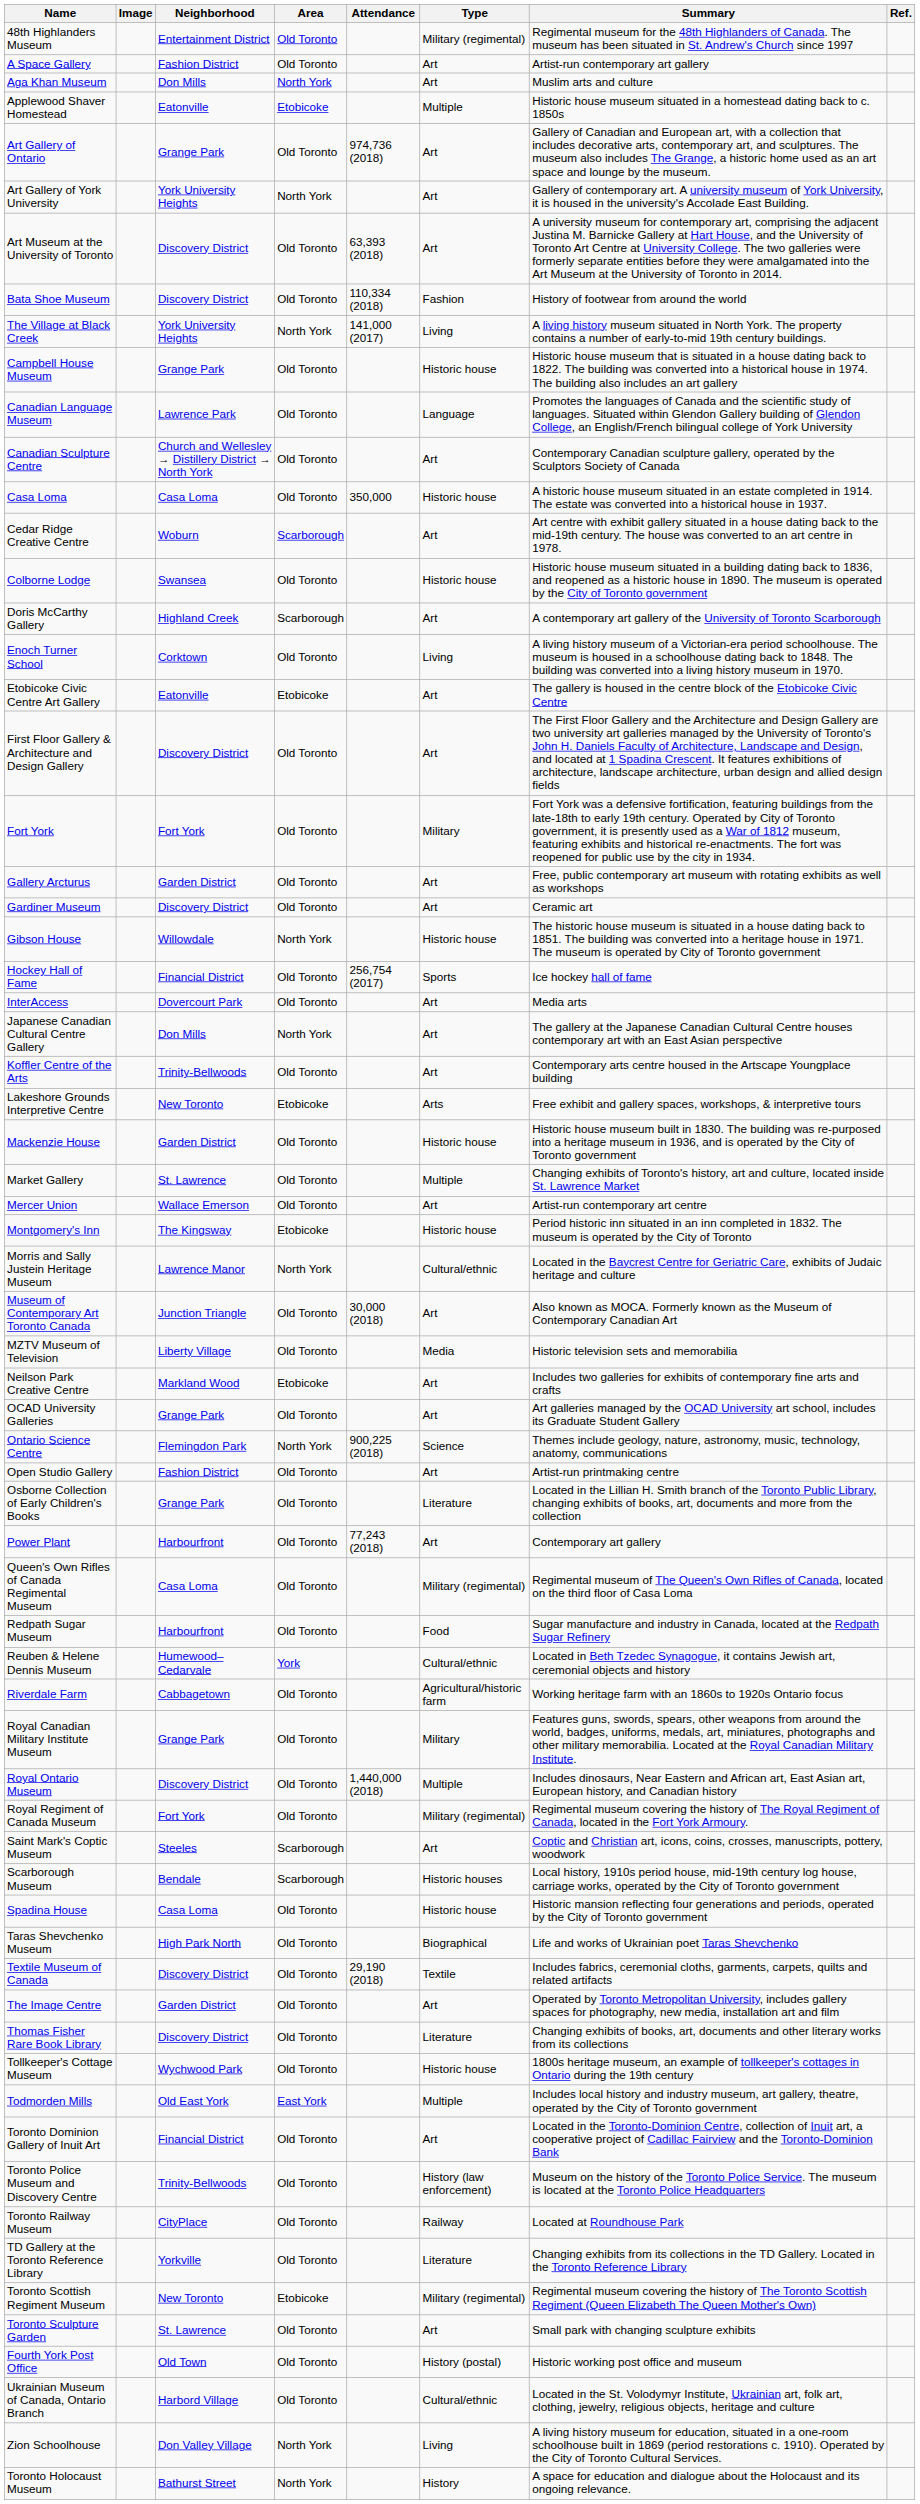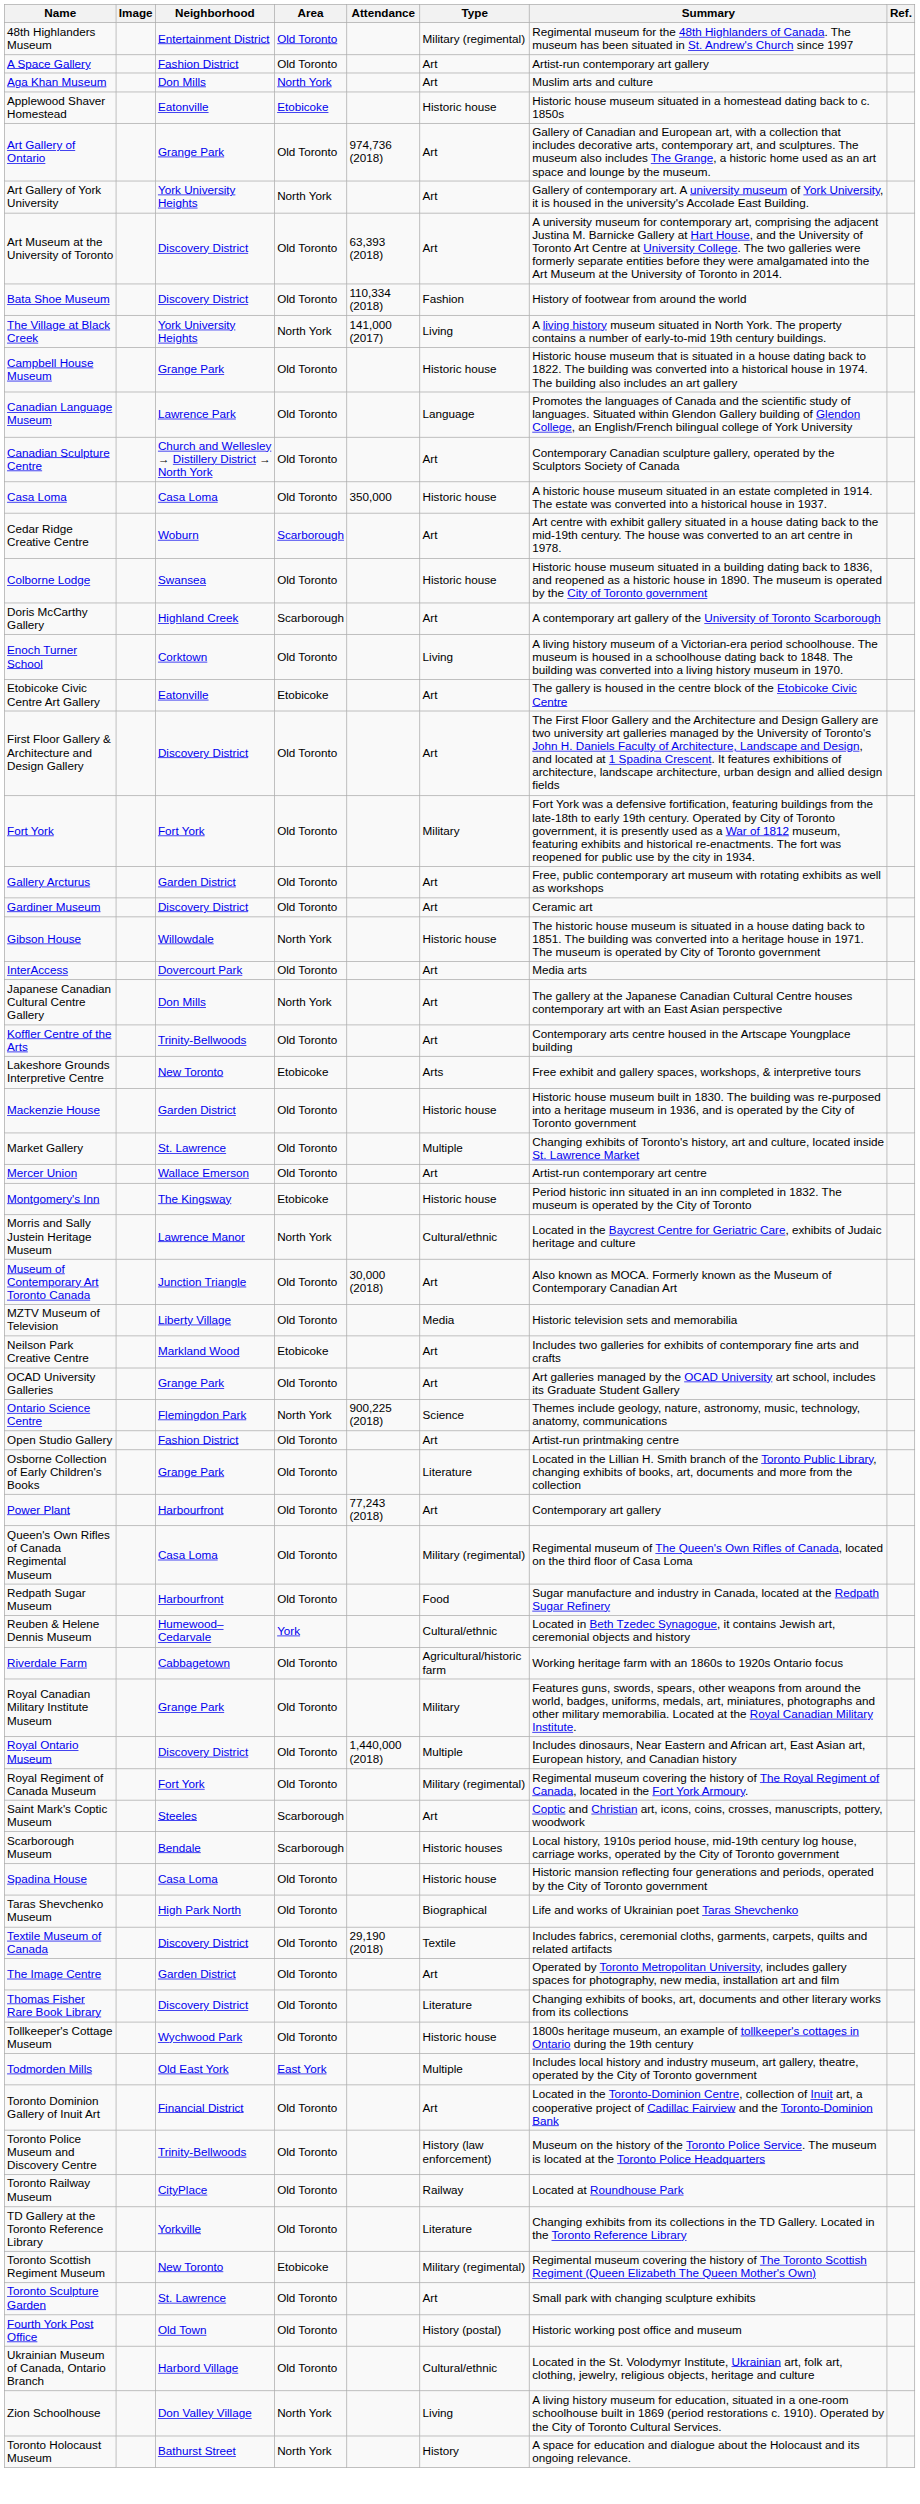Applewood Shaver Homestead | Type: Multiple -> Historic house
- row: Hockey Hall of Fame | Financial District | Old Toronto | 256,754 (2017) | Sports | Ice hockey hall of fame
